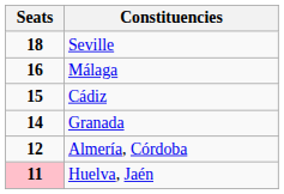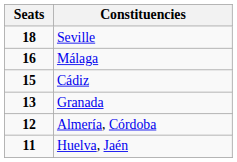Granada | Seats: 14 -> 13
Huelva, Jaén | Seats: pink background -> no background
